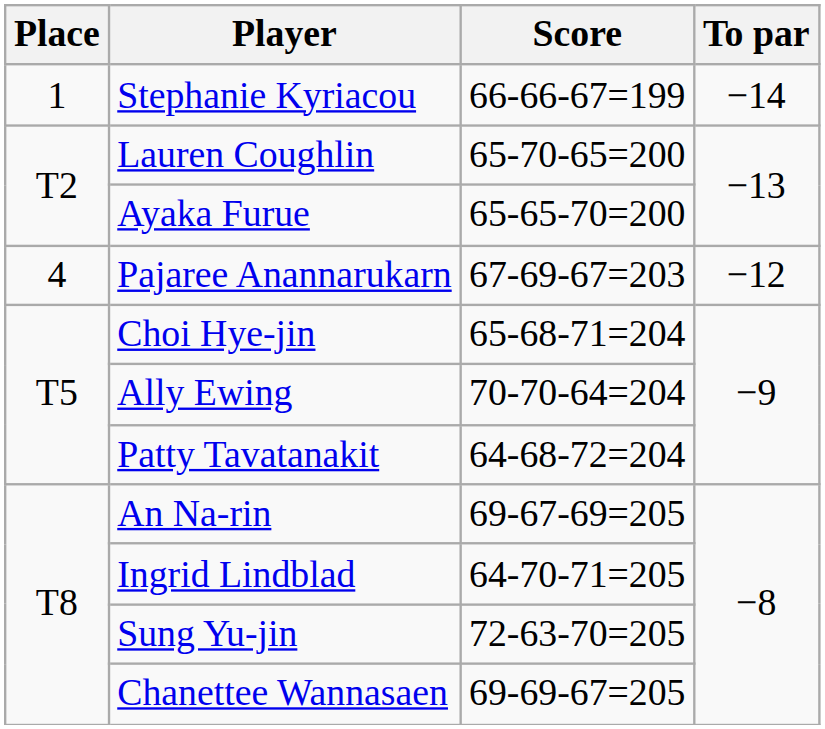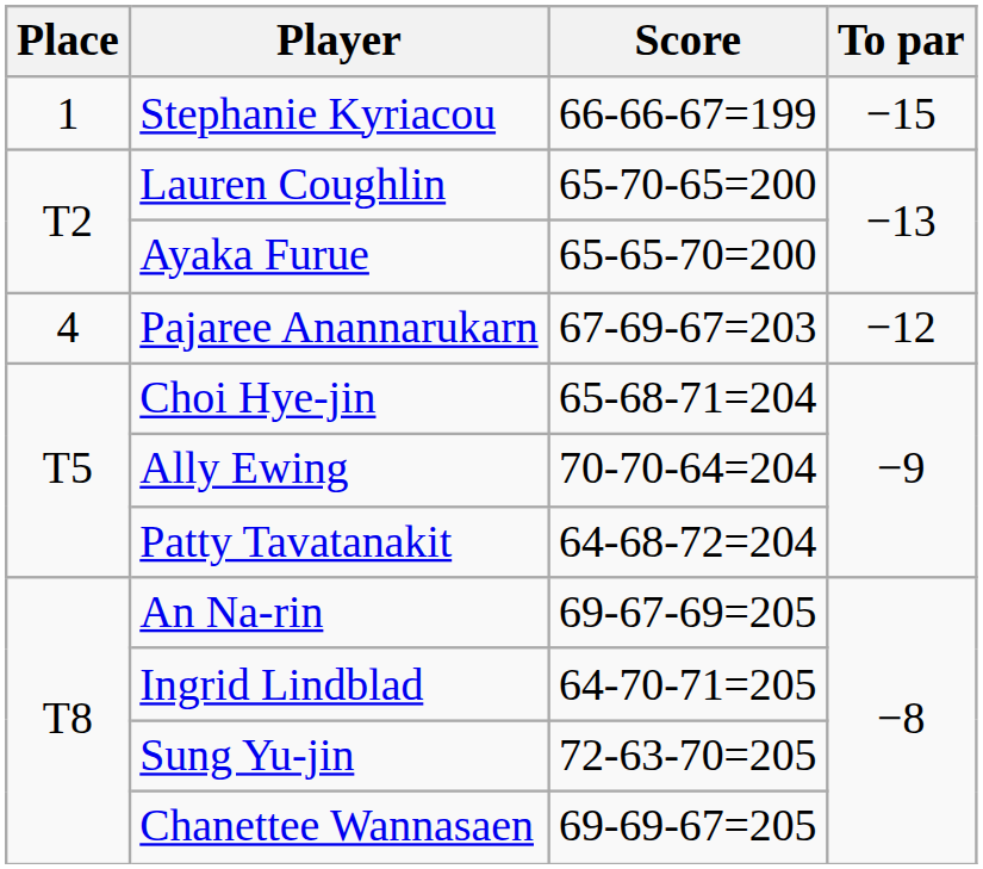Stephanie Kyriacou | To par: −14 -> −15
